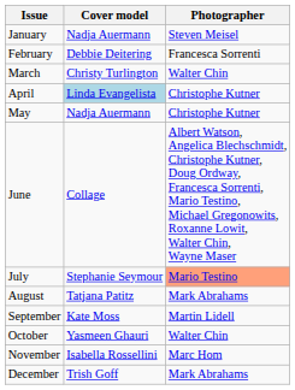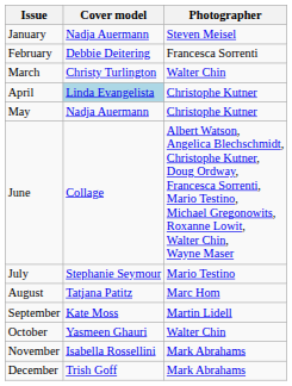July | Photographer: lightsalmon background -> no background
August | Photographer: Mark Abrahams -> Marc Hom
November | Photographer: Marc Hom -> Mark Abrahams
